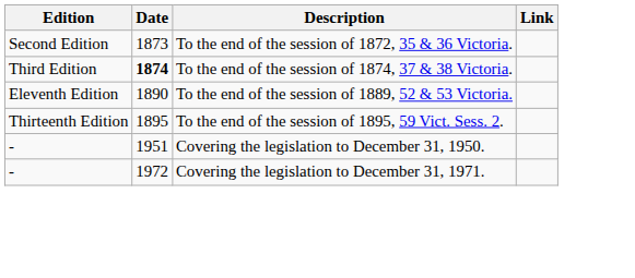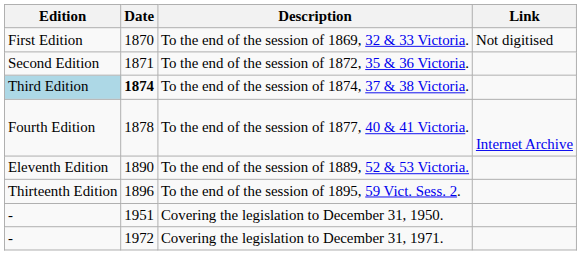+ row: First Edition | 1870 | To the end of the session of 1869, 32 & 33 Victoria. | Not digitised
To the end of the session of 1872, 35 & 36 Victoria. | Date: 1873 -> 1871
To the end of the session of 1874, 37 & 38 Victoria. | Edition: no background -> lightblue background
+ row: Fourth Edition | 1878 | To the end of the session of 1877, 40 & 41 Victoria. | Internet Archive
To the end of the session of 1895, 59 Vict. Sess. 2. | Date: 1895 -> 1896
